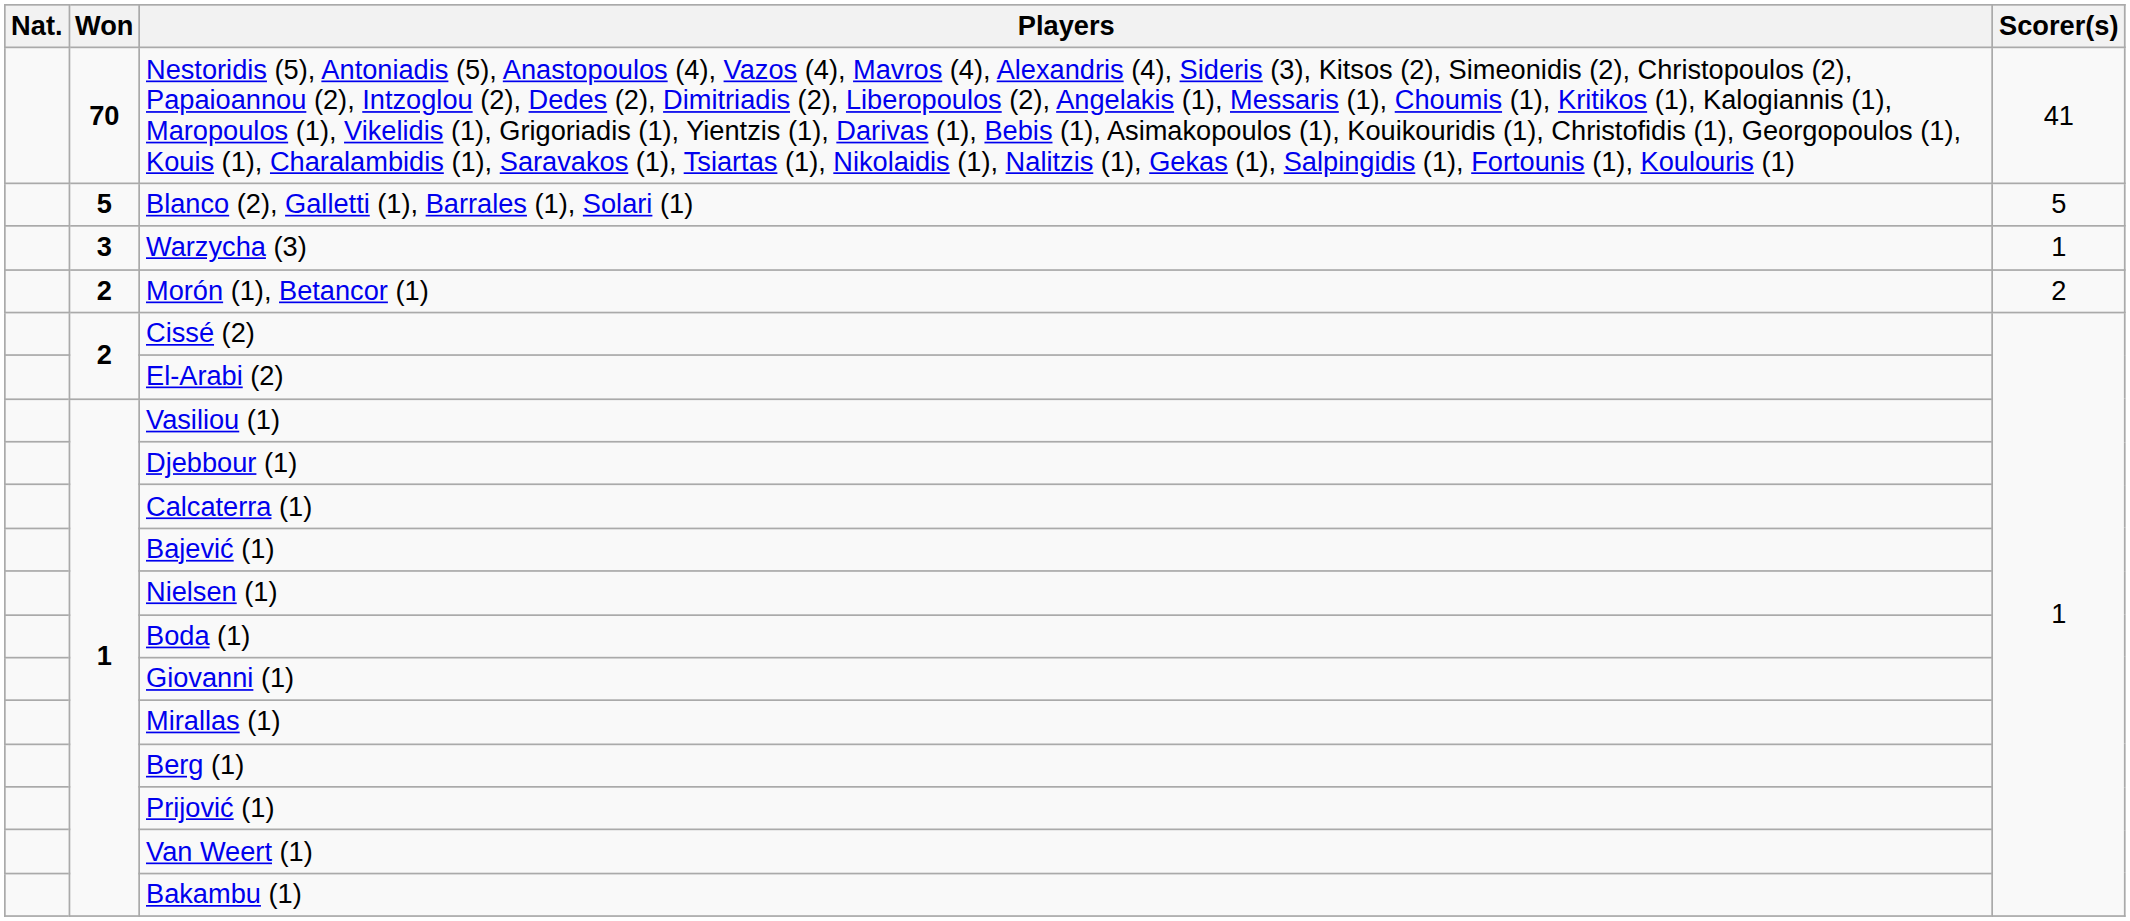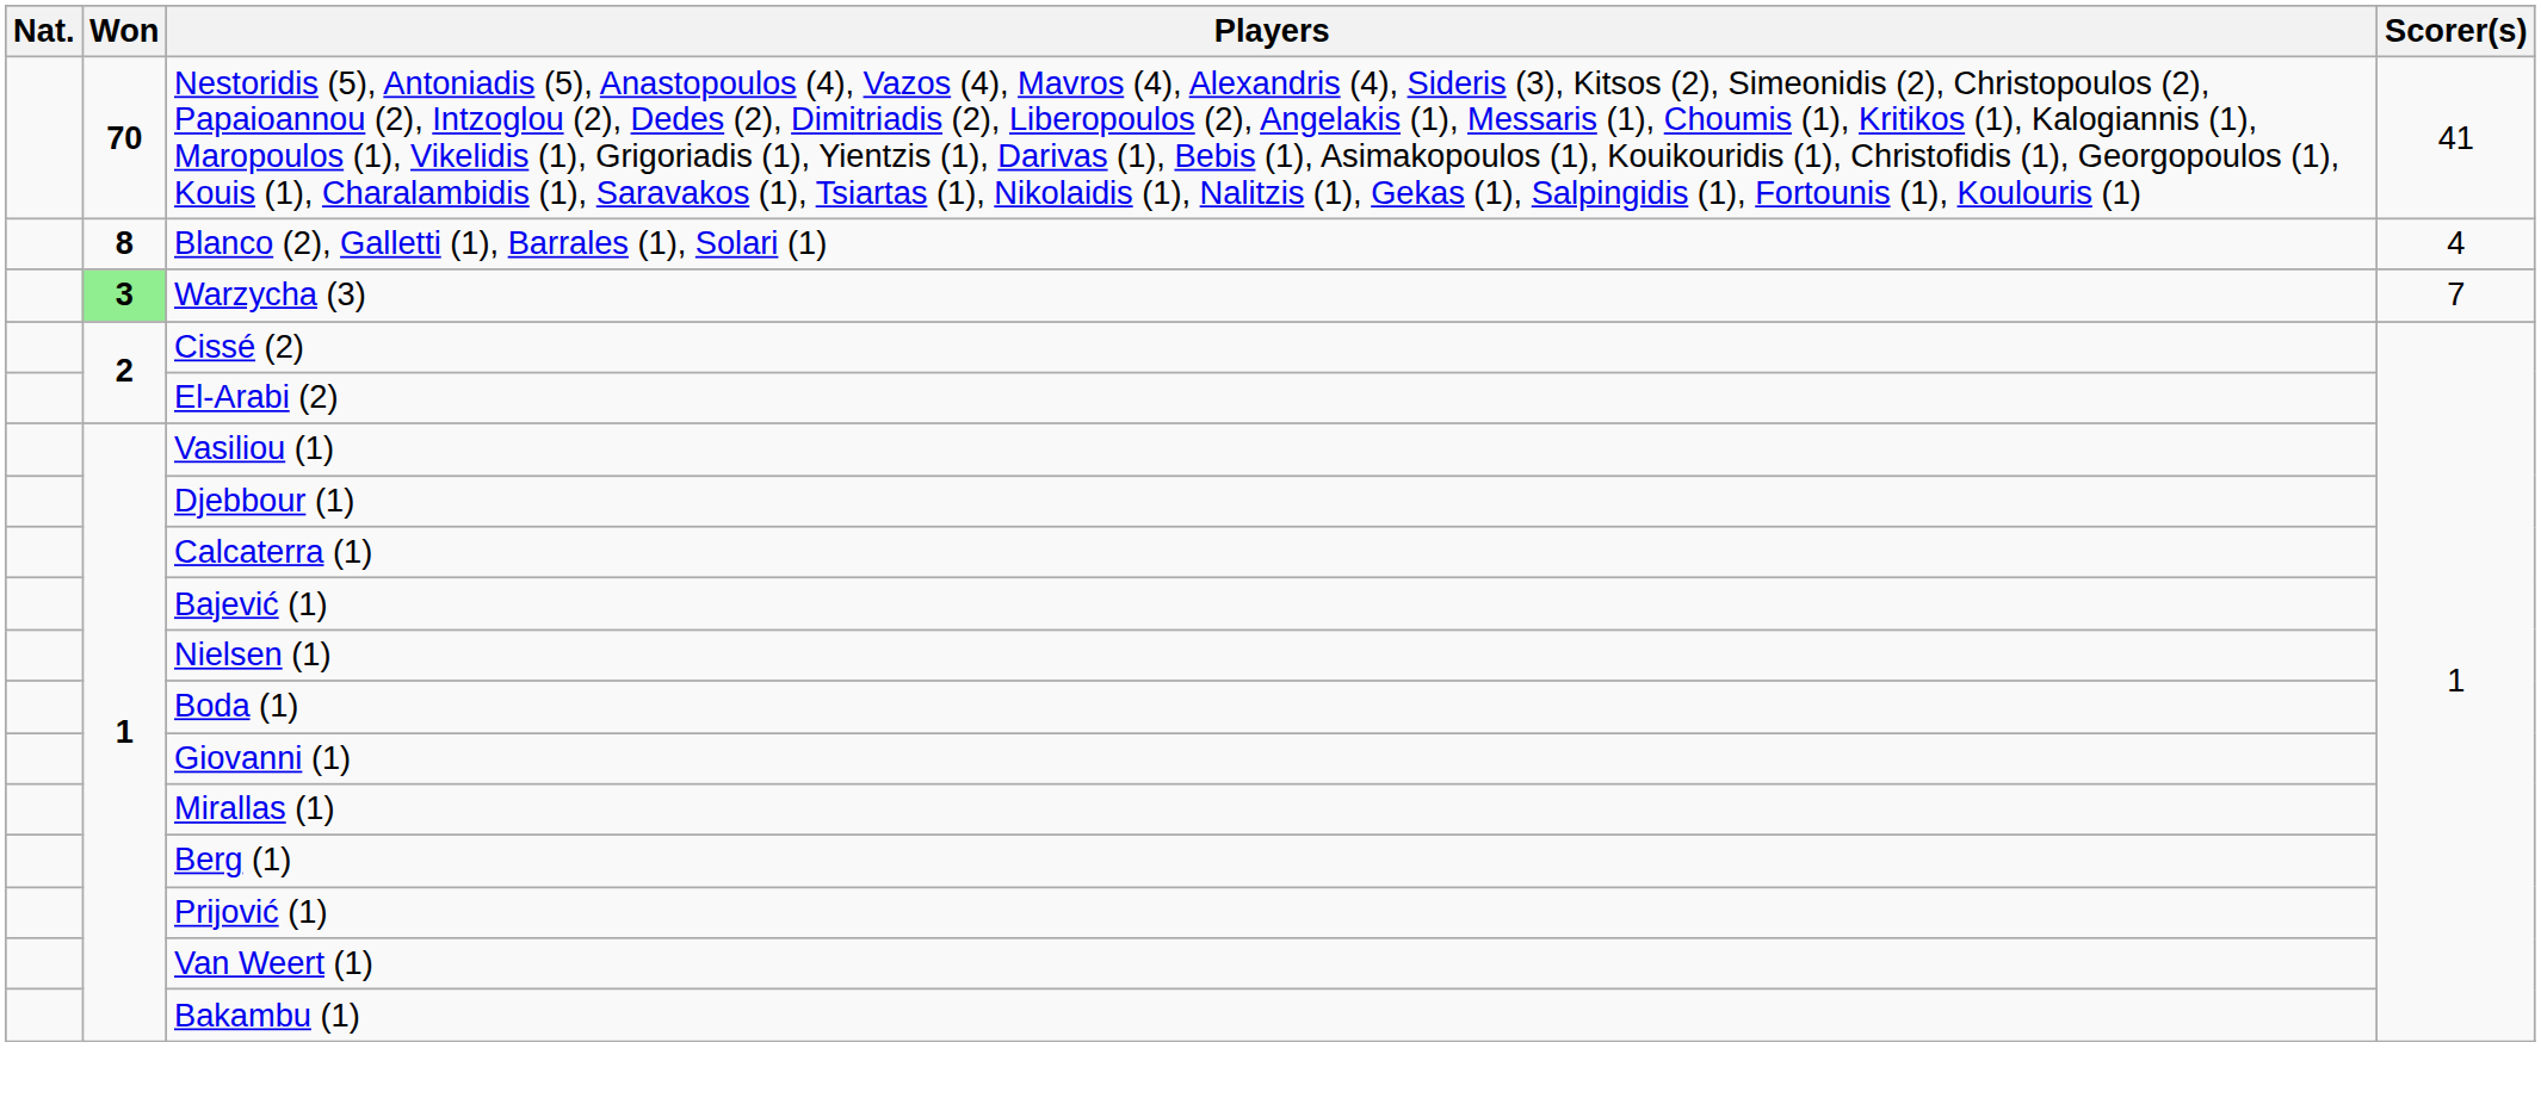Blanco (2), Galletti (1), Barrales (1), Solari (1) | Won: 5 -> 8
Blanco (2), Galletti (1), Barrales (1), Solari (1) | Scorer(s): 5 -> 4
Warzycha (3) | Won: no background -> lightgreen background
Warzycha (3) | Scorer(s): 1 -> 7
- row: 2 | Morón (1), Betancor (1) | 2
